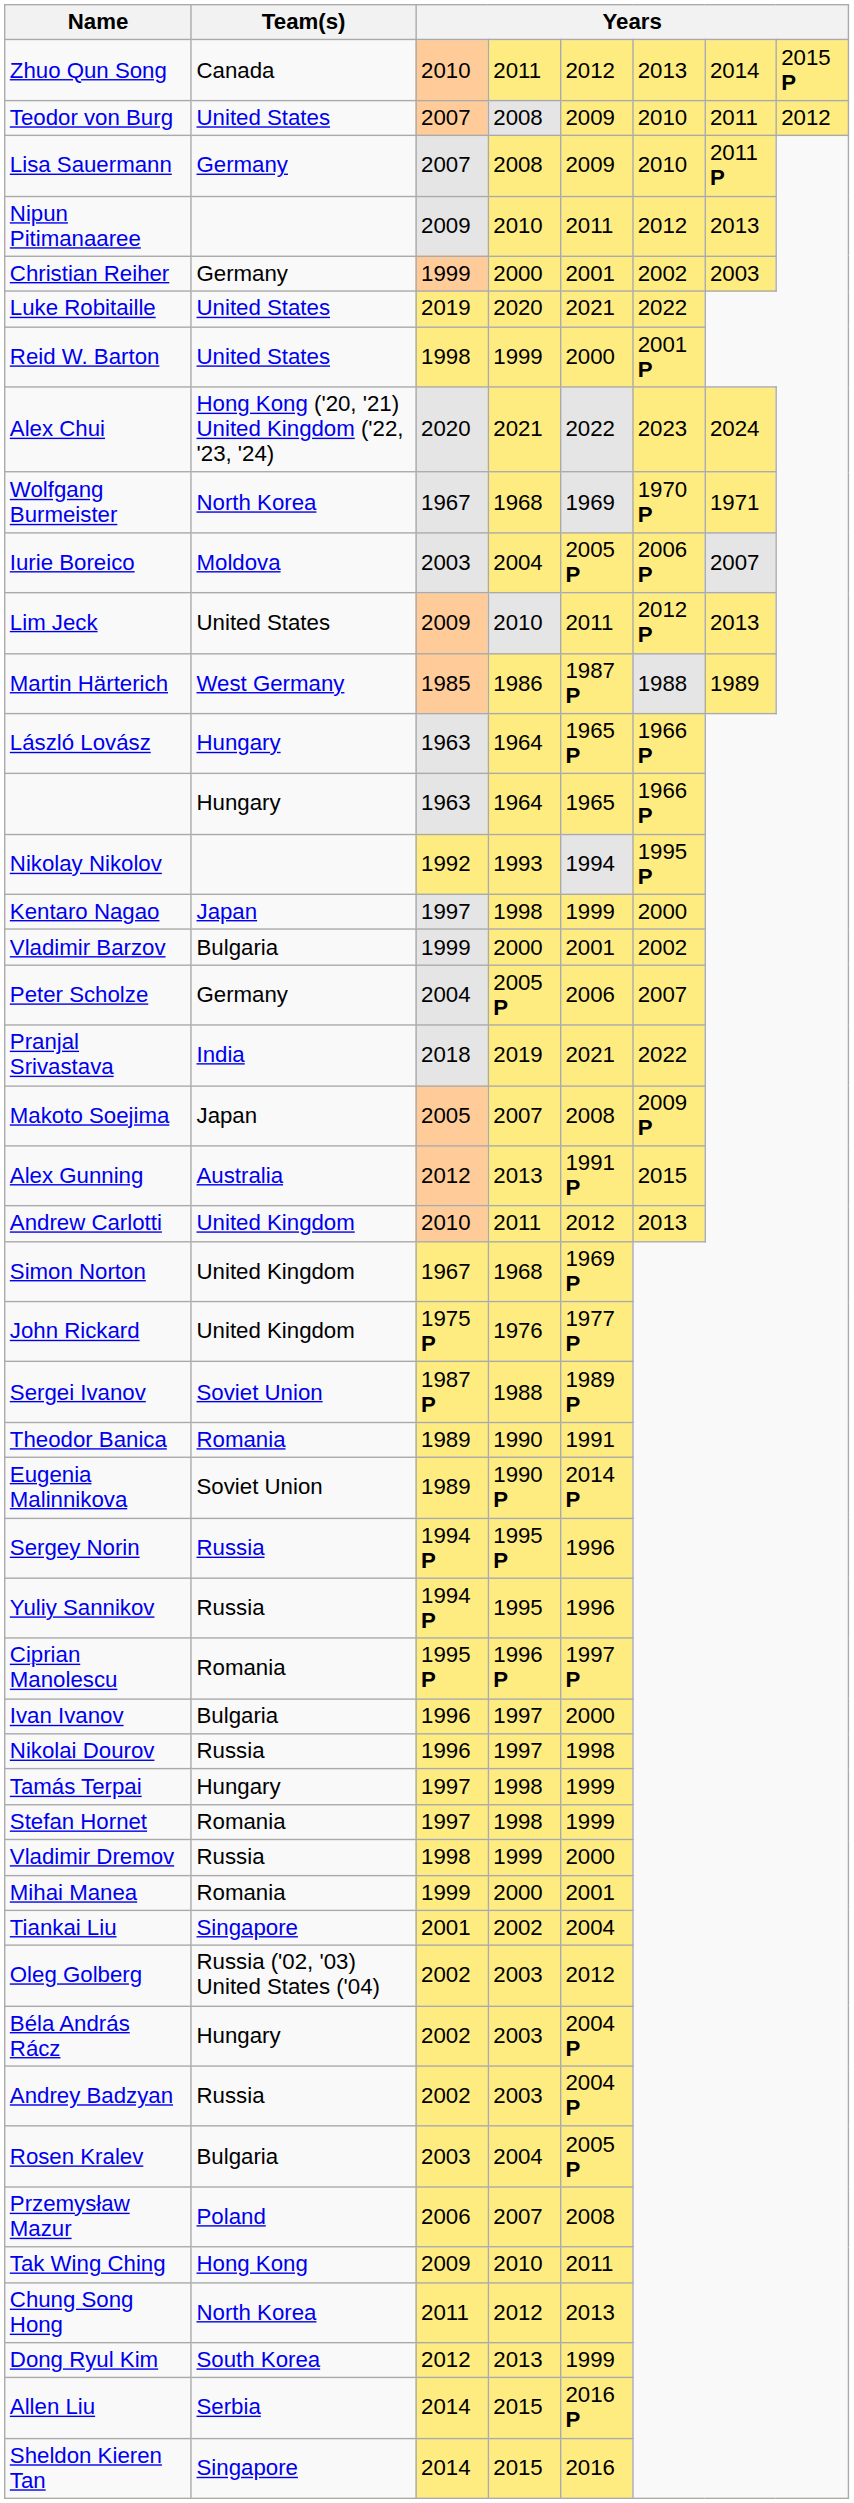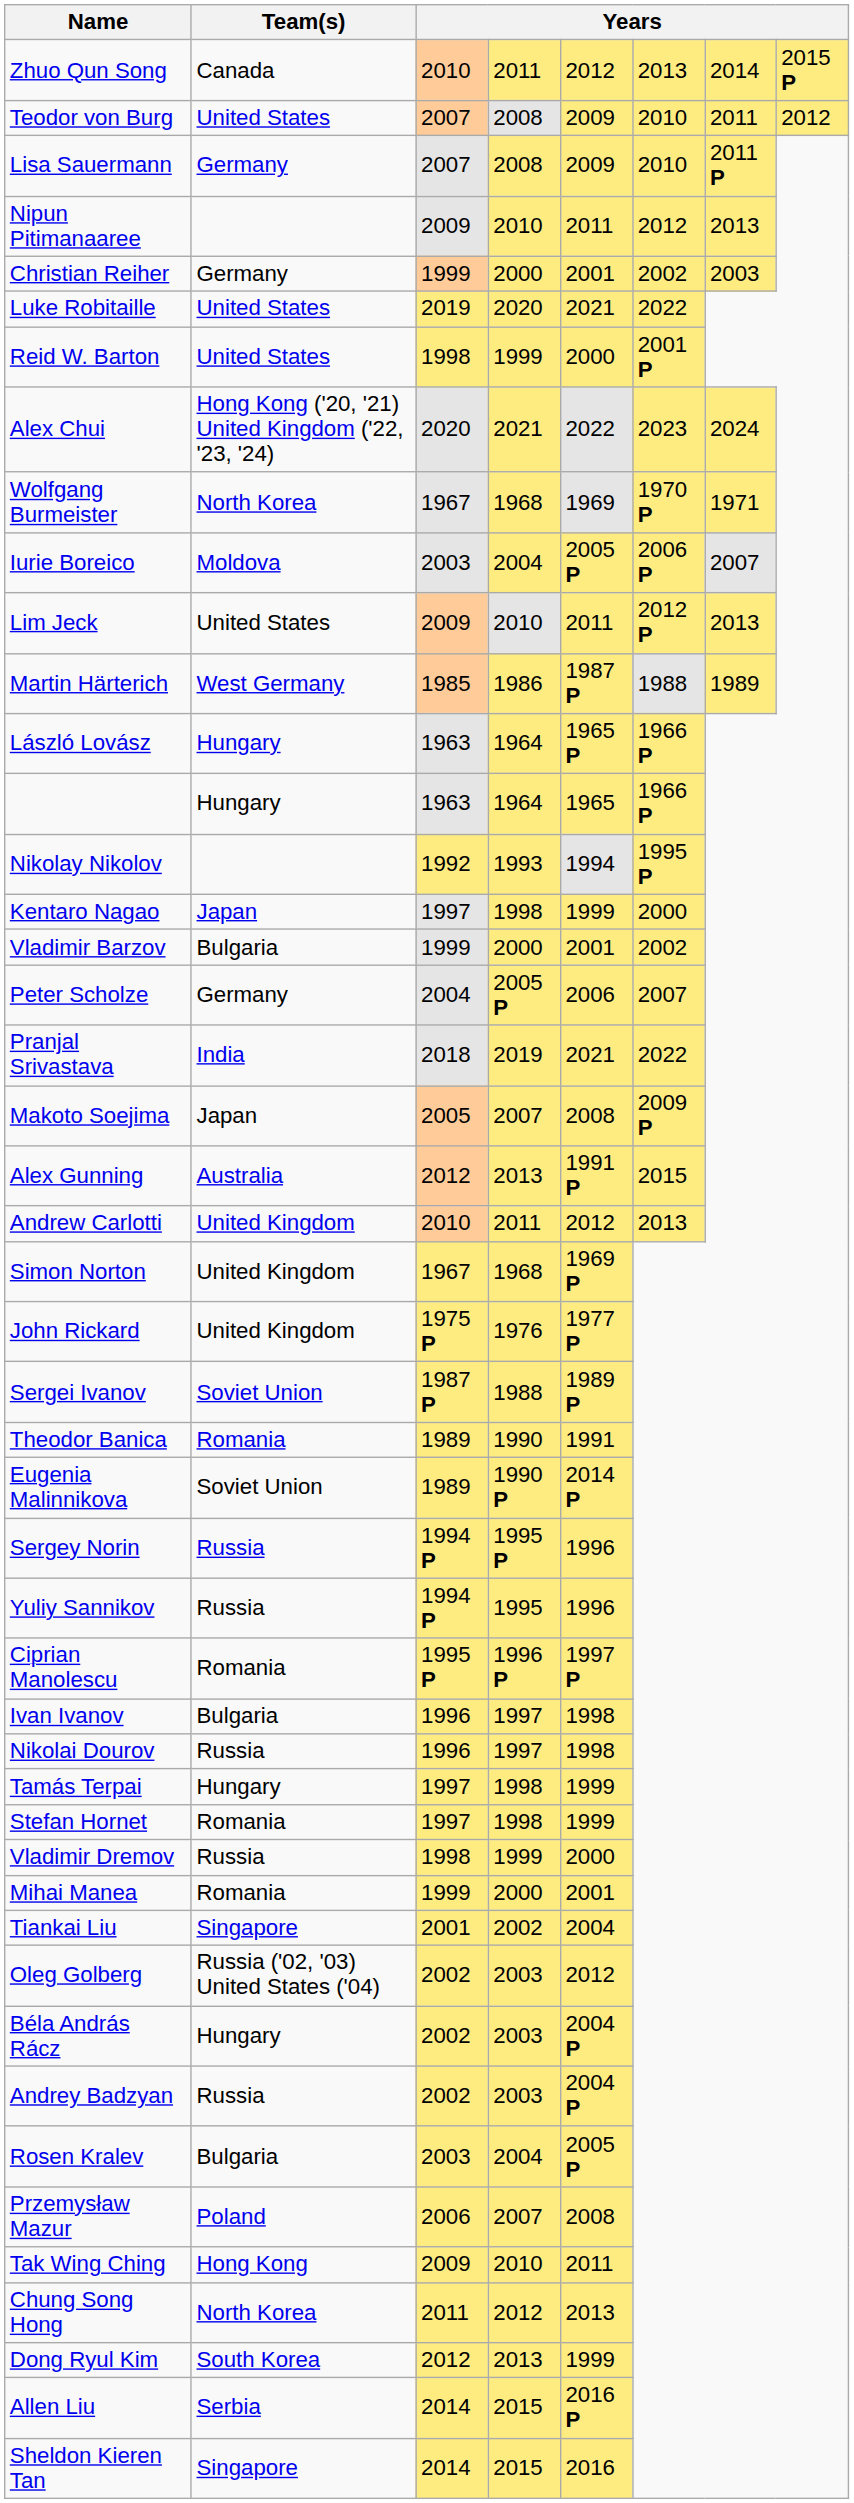Ivan Ivanov | column 5: 2000 -> 1998
